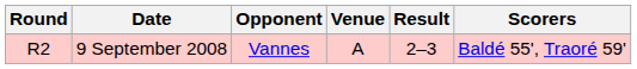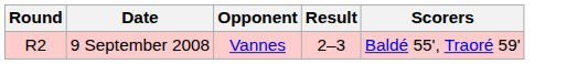- column: Venue | A
